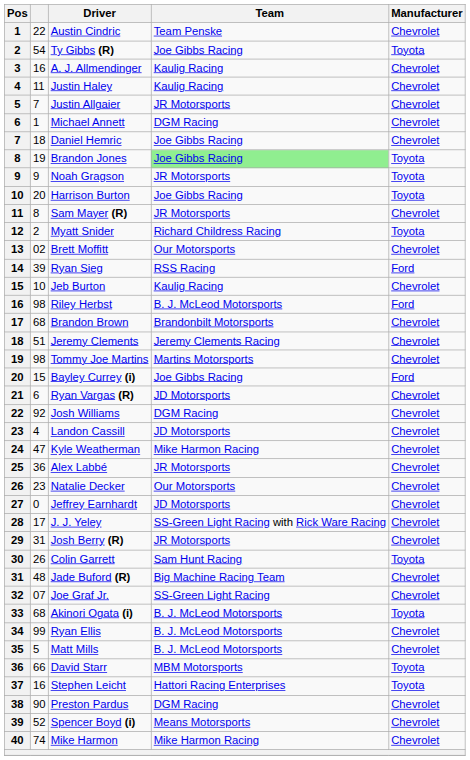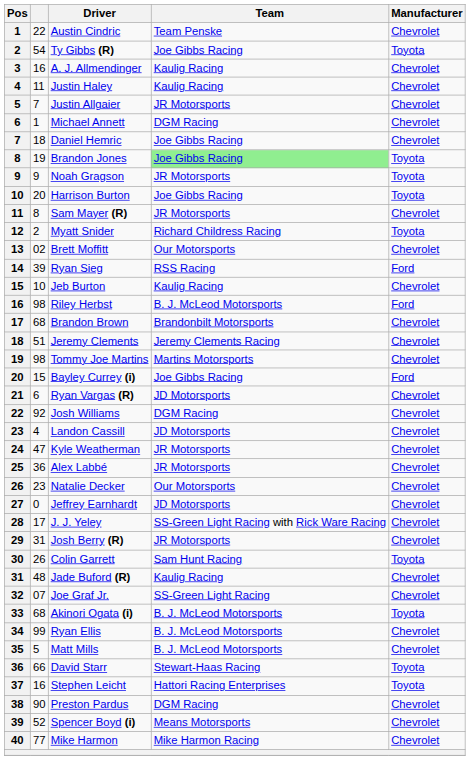Kyle Weatherman | Team: Mike Harmon Racing -> JR Motorsports
Jade Buford (R) | Team: Big Machine Racing Team -> Kaulig Racing
David Starr | Team: MBM Motorsports -> Stewart-Haas Racing
Mike Harmon | column 2: 74 -> 77
